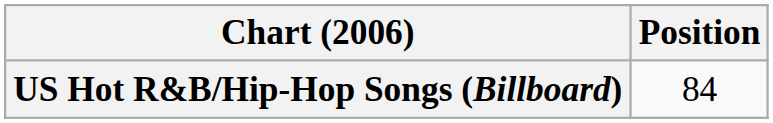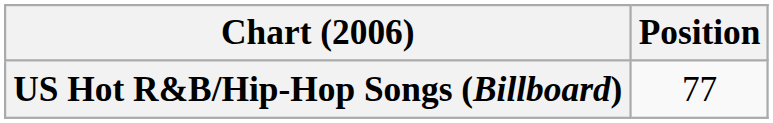US Hot R&B/Hip-Hop Songs (Billboard) | Position: 84 -> 77
